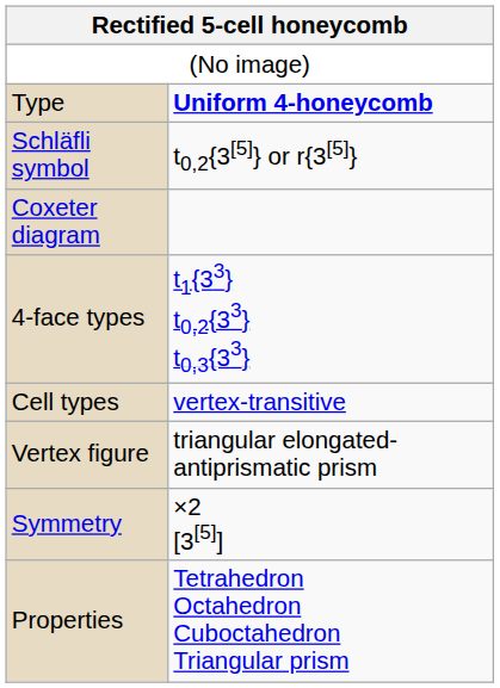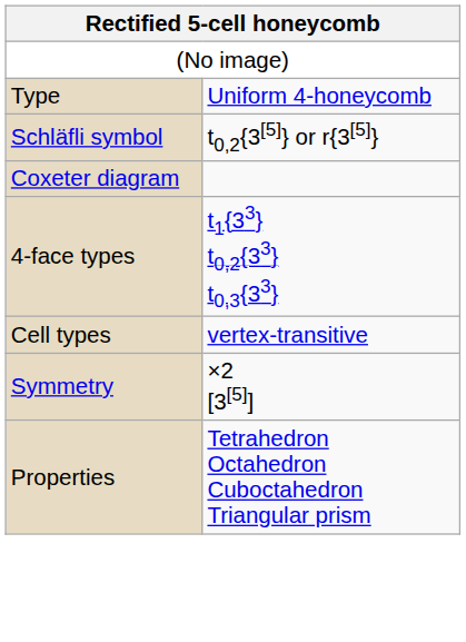Type | column 2: bold -> normal
- row: Vertex figure | triangular elongated-antiprismatic prism
